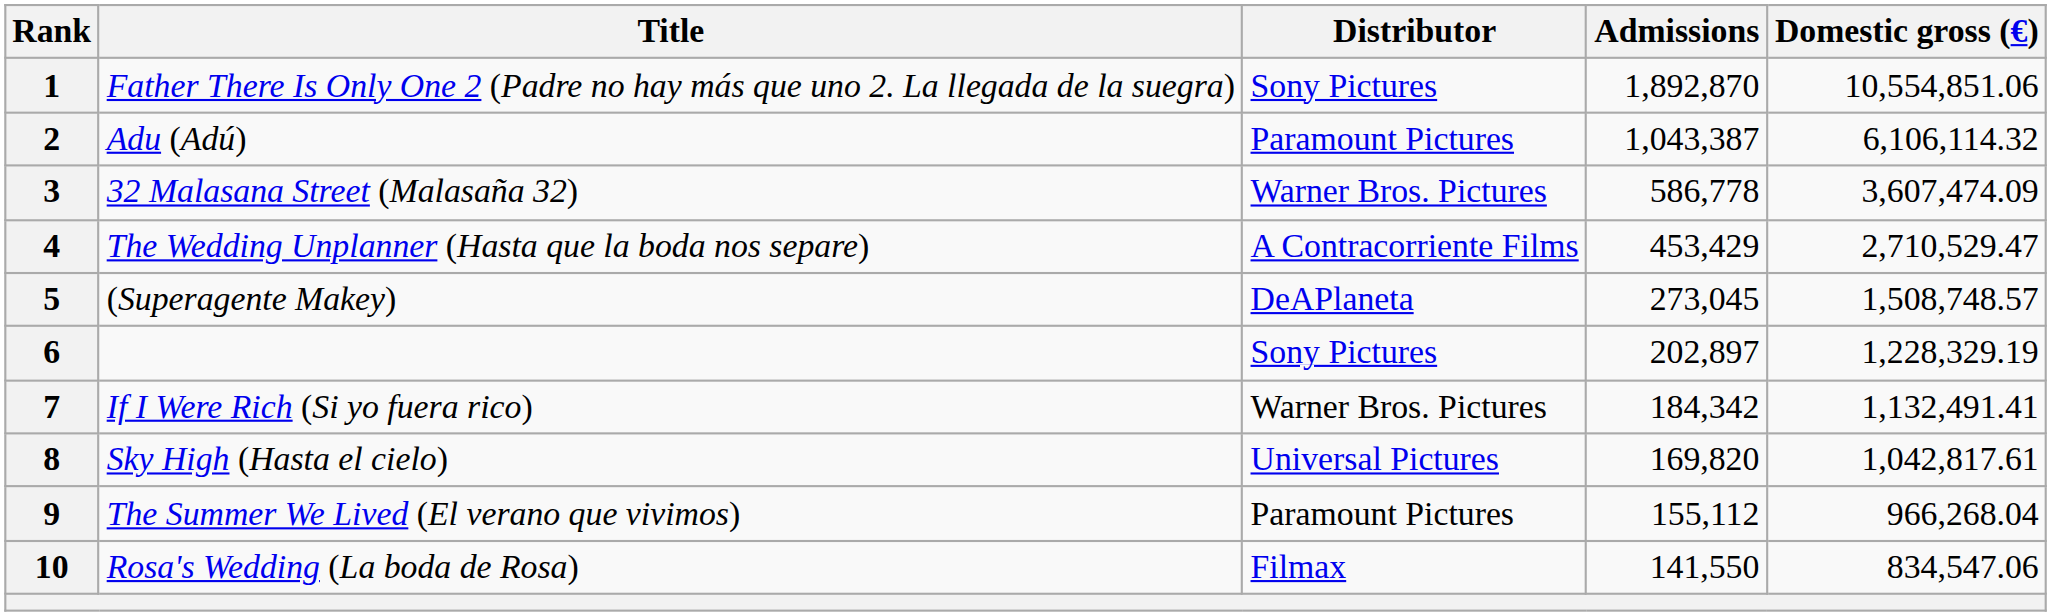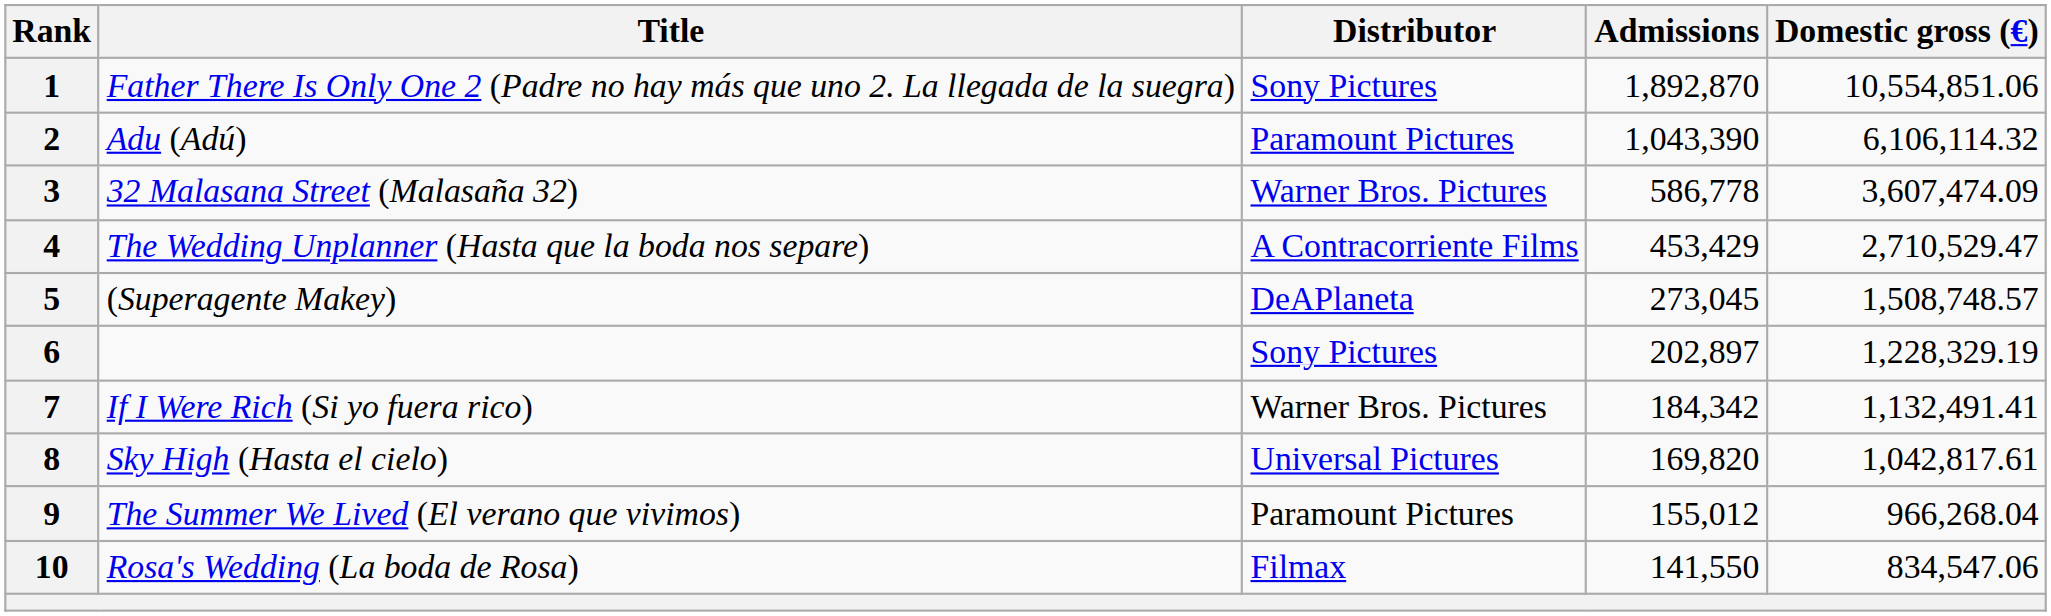2 | Admissions: 1,043,387 -> 1,043,390
9 | Admissions: 155,112 -> 155,012
